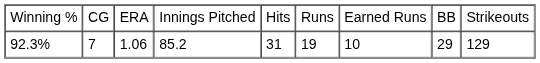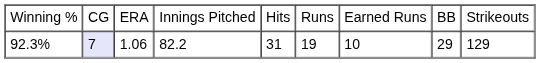92.3% | column 2: no background -> lavender background
92.3% | column 4: 85.2 -> 82.2
